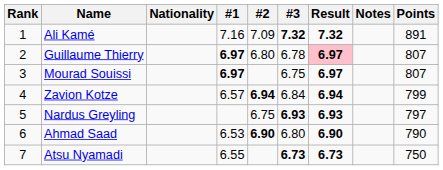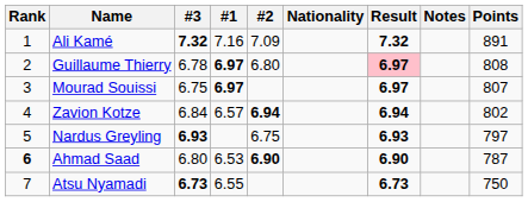columns swapped: Nationality <-> #3
Guillaume Thierry | Points: 807 -> 808
Zavion Kotze | Points: 799 -> 802
Ahmad Saad | Rank: normal -> bold
Ahmad Saad | Points: 790 -> 787
